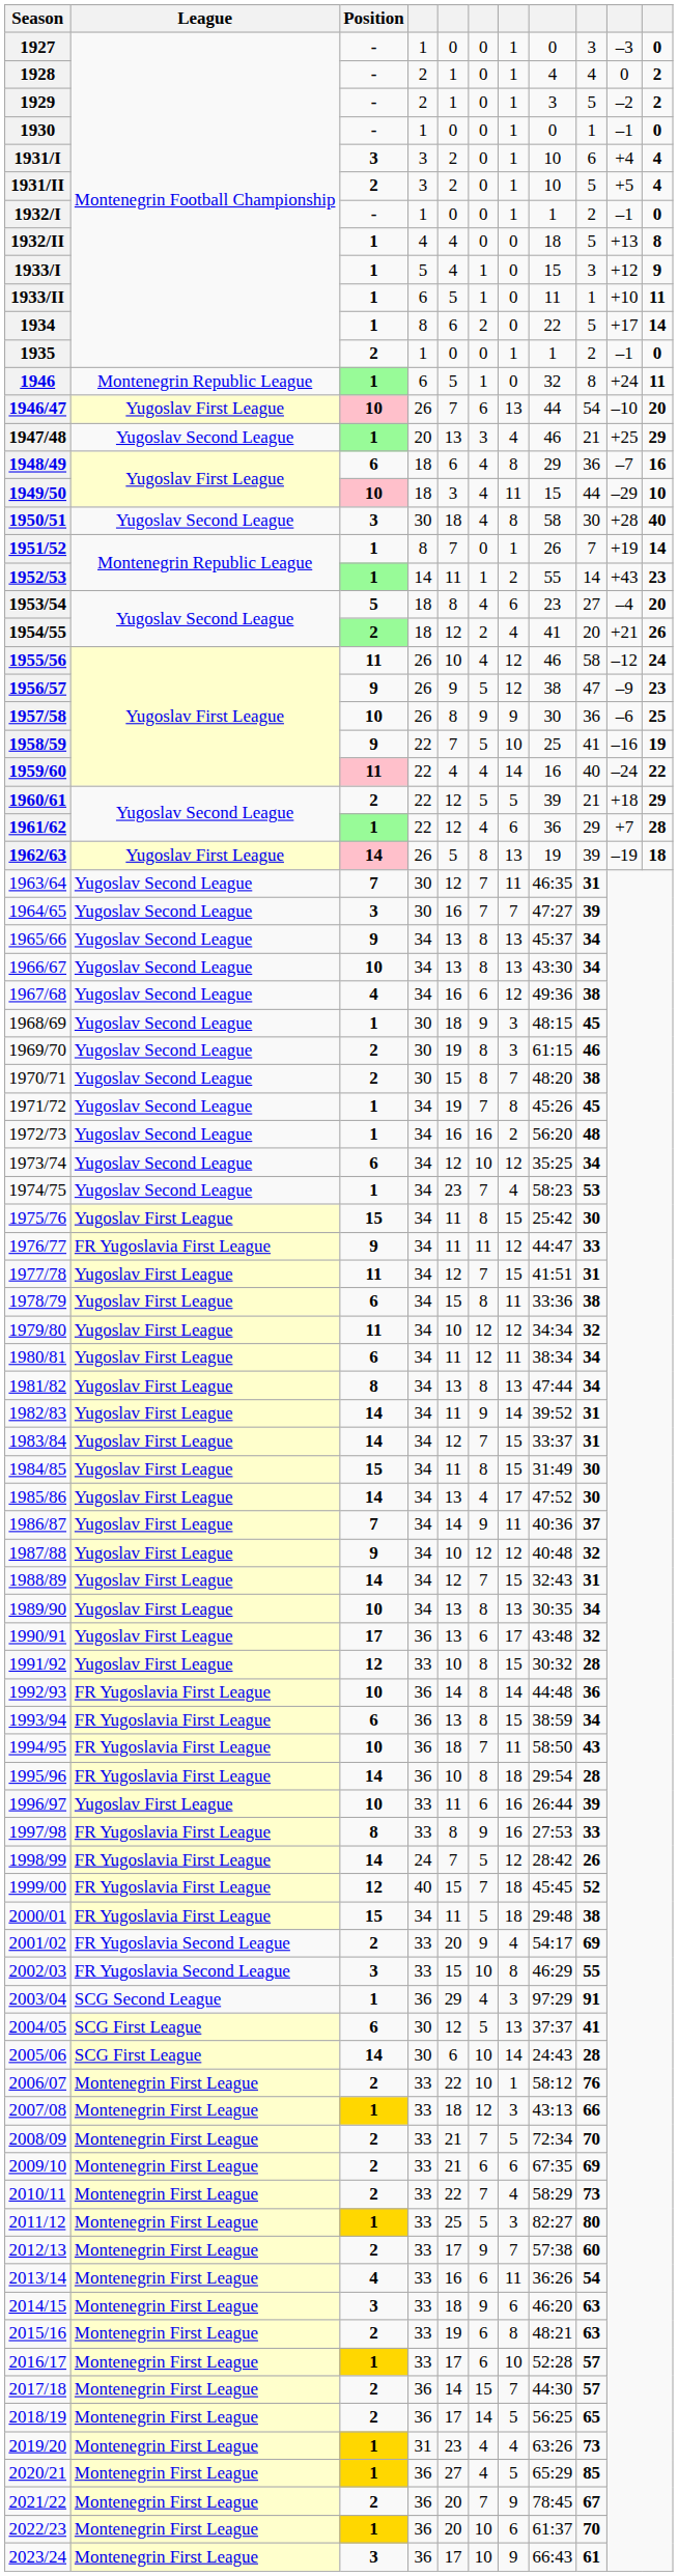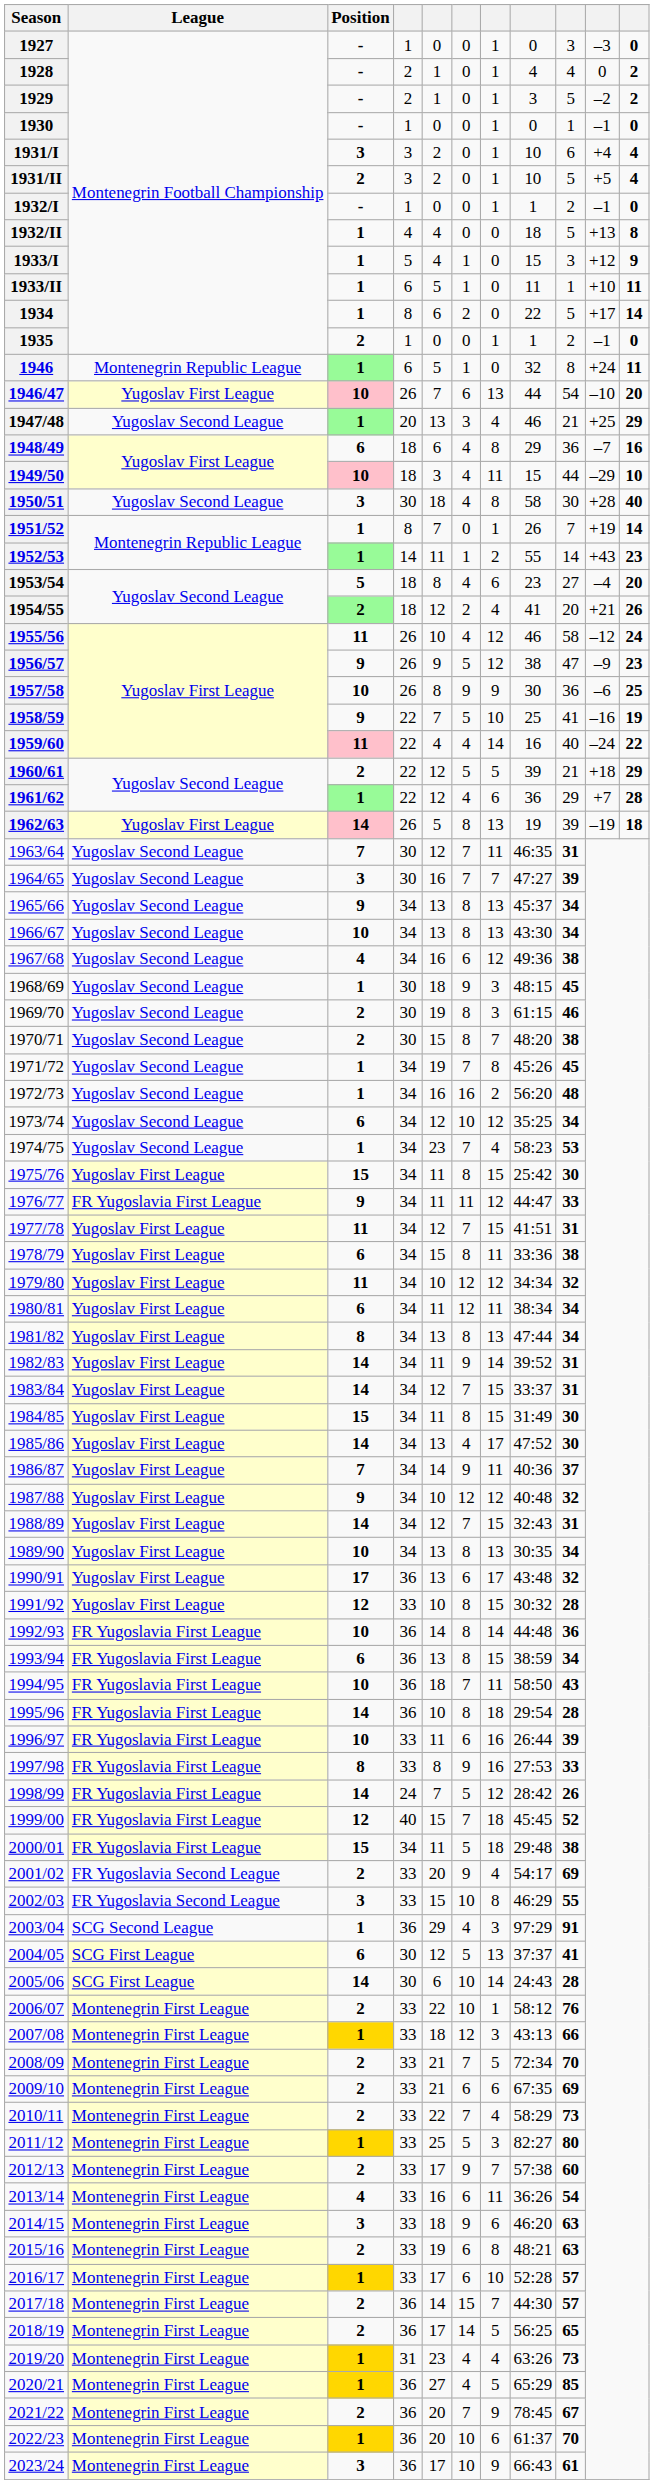1996/97 | League: Yugoslav First League -> FR Yugoslavia First League
